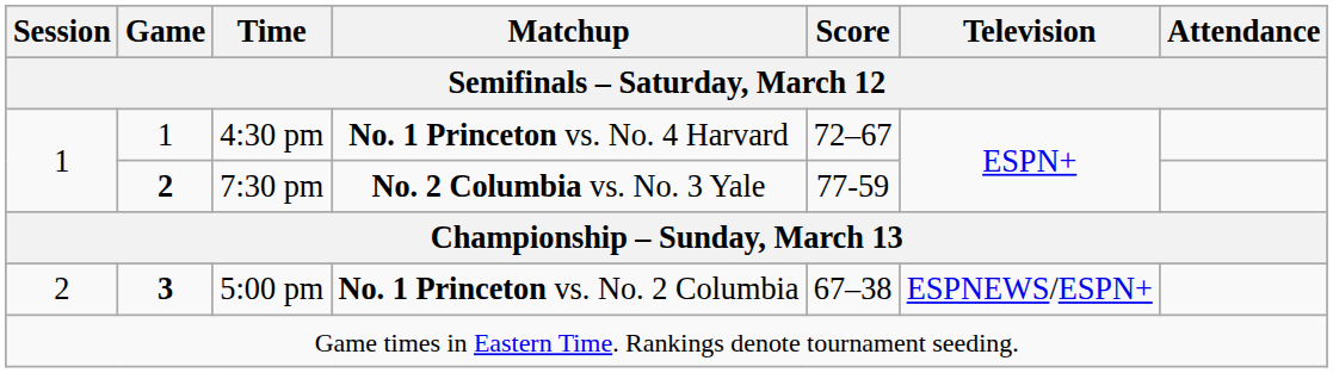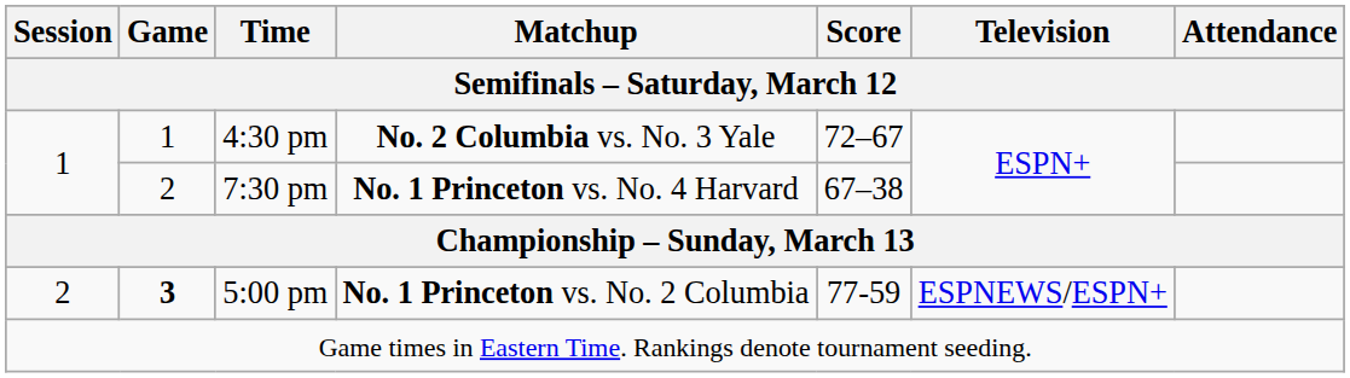4:30 pm | Matchup: No. 1 Princeton vs. No. 4 Harvard -> No. 2 Columbia vs. No. 3 Yale
7:30 pm | Game: bold -> normal
7:30 pm | Matchup: No. 2 Columbia vs. No. 3 Yale -> No. 1 Princeton vs. No. 4 Harvard
7:30 pm | Score: 77-59 -> 67–38
5:00 pm | Score: 67–38 -> 77-59
